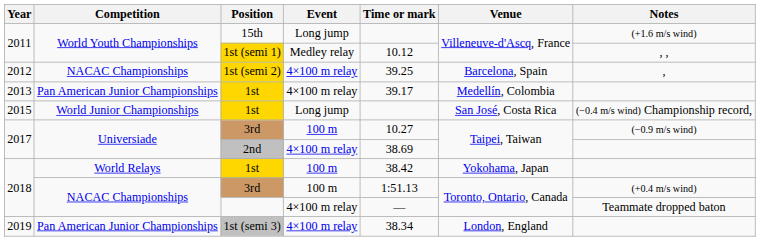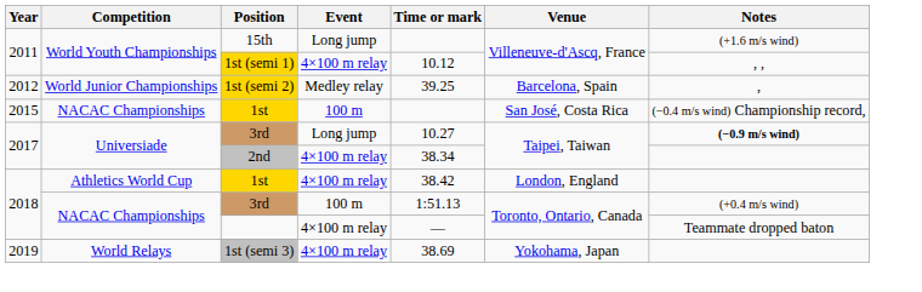1st (semi 1) | Event: Medley relay -> 4×100 m relay
1st (semi 2) | Competition: NACAC Championships -> World Junior Championships
1st (semi 2) | Event: 4×100 m relay -> Medley relay
- row: 2013 | Pan American Junior Championships | 1st | 4×100 m relay | 39.17 | Medellín, Colombia
2015 / 1st | Competition: World Junior Championships -> NACAC Championships
2015 / 1st | Event: Long jump -> 100 m
2017 / 3rd | Event: 100 m -> Long jump
2017 / 3rd | Notes: normal -> bold
2nd | Time or mark: 38.69 -> 38.34
2018 / 1st | Competition: World Relays -> Athletics World Cup
2018 / 1st | Event: 100 m -> 4×100 m relay
2018 / 1st | Venue: Yokohama, Japan -> London, England
1st (semi 3) | Competition: Pan American Junior Championships -> World Relays
1st (semi 3) | Time or mark: 38.34 -> 38.69
1st (semi 3) | Venue: London, England -> Yokohama, Japan
